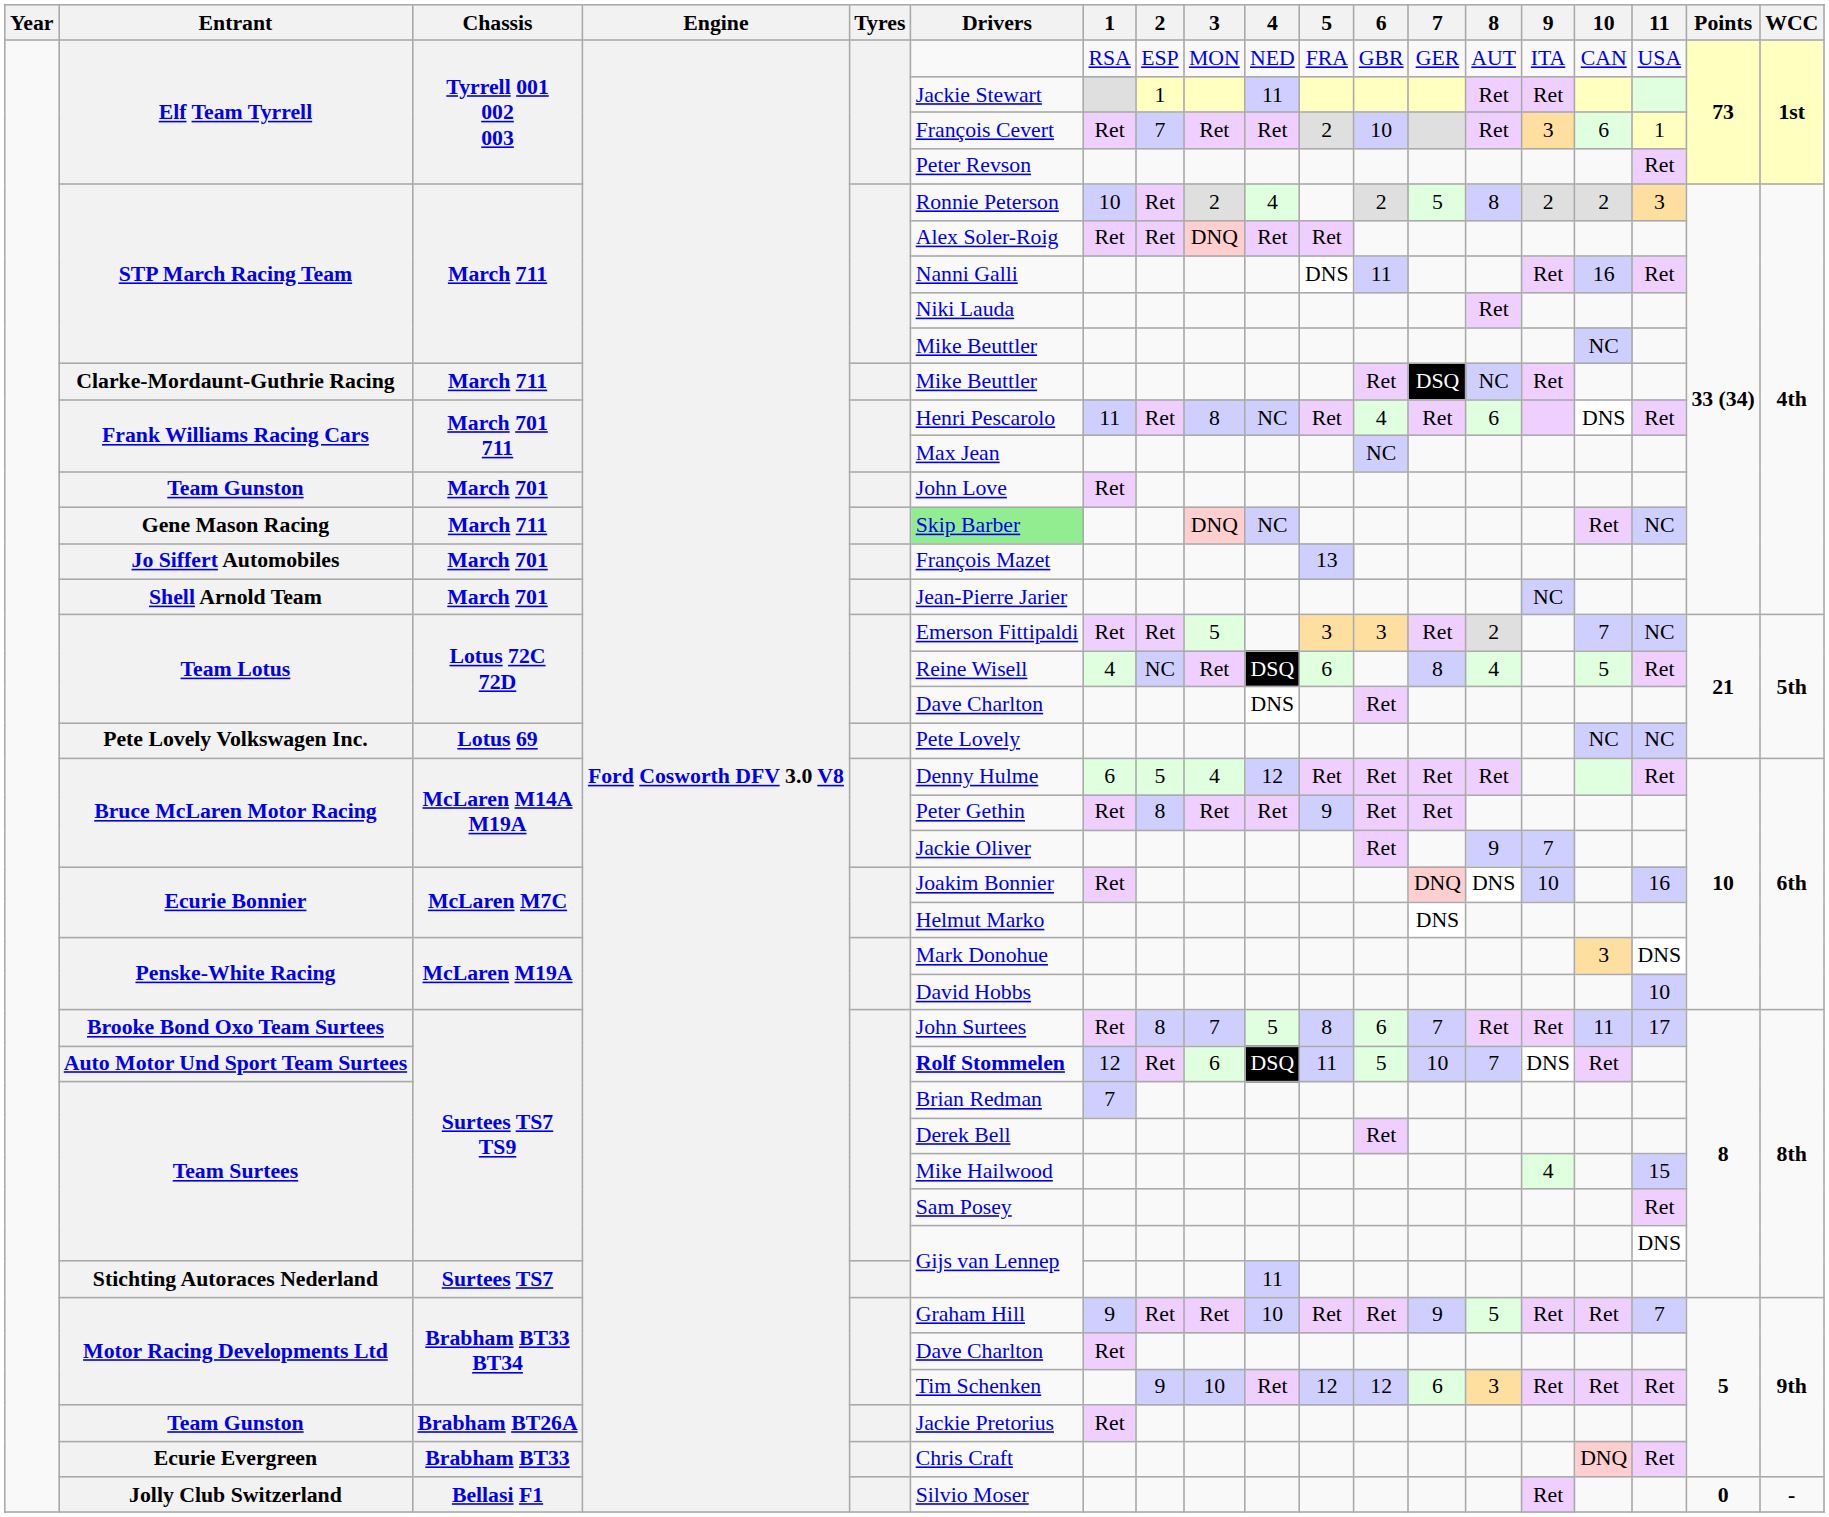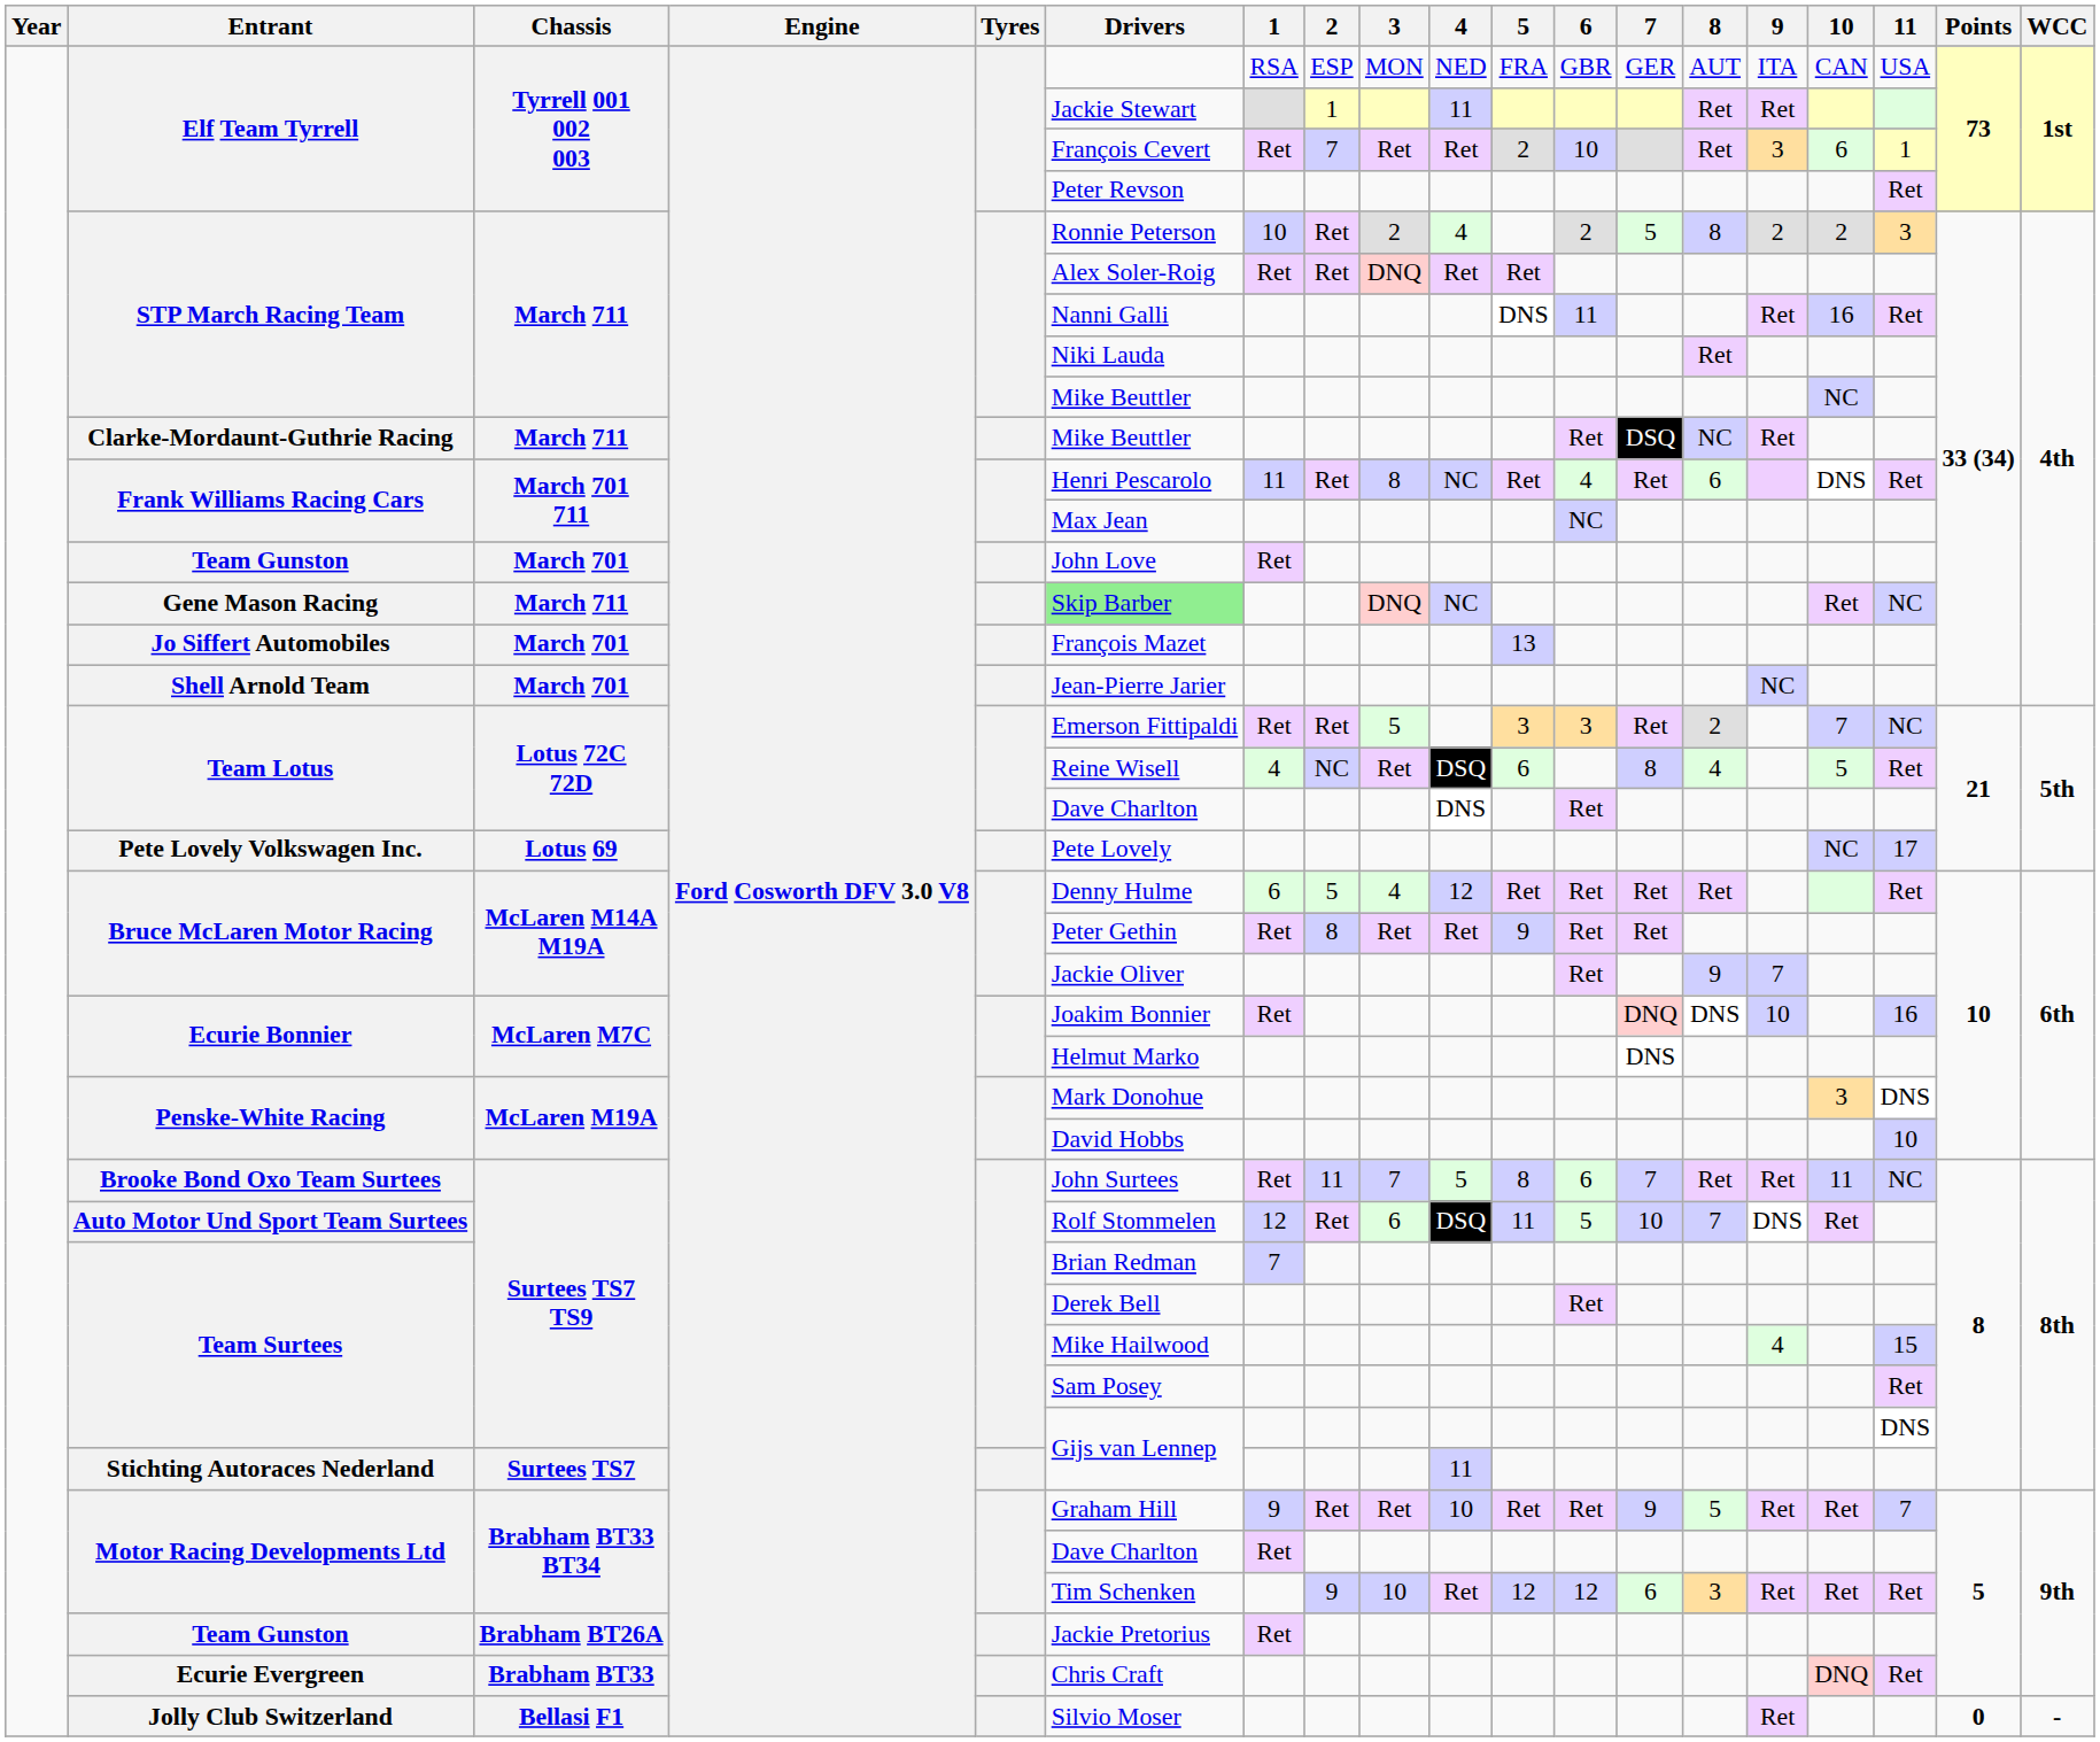Pete Lovely Volkswagen Inc. | 11: NC -> 17
Brooke Bond Oxo Team Surtees | 2: 8 -> 11
Brooke Bond Oxo Team Surtees | 11: 17 -> NC
Auto Motor Und Sport Team Surtees | Drivers: bold -> normal
